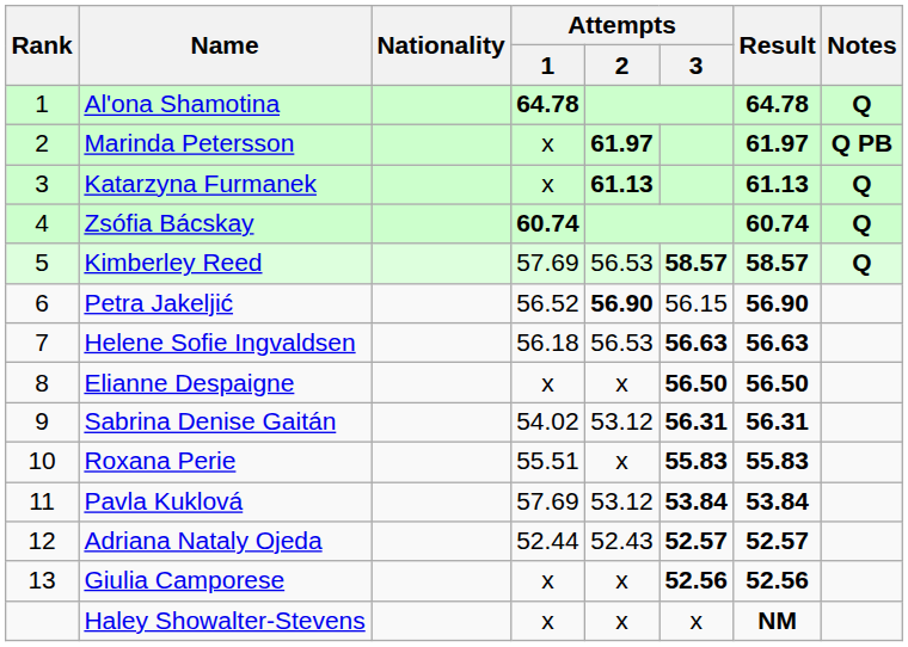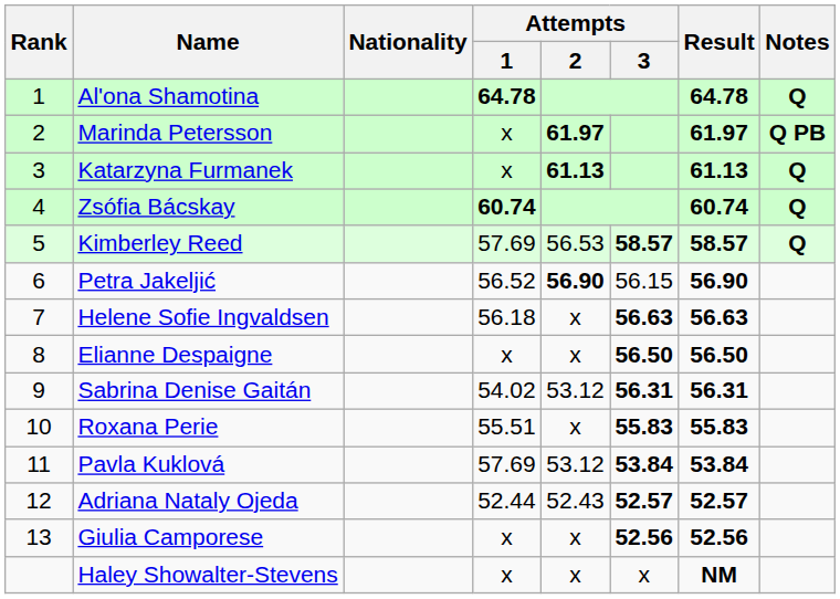Helene Sofie Ingvaldsen | Attempts / 2: 56.53 -> x
